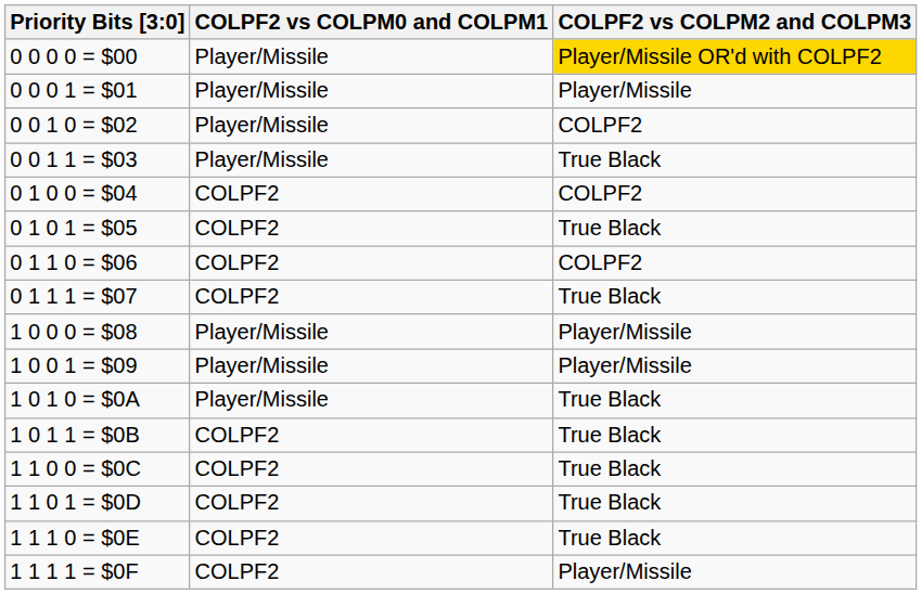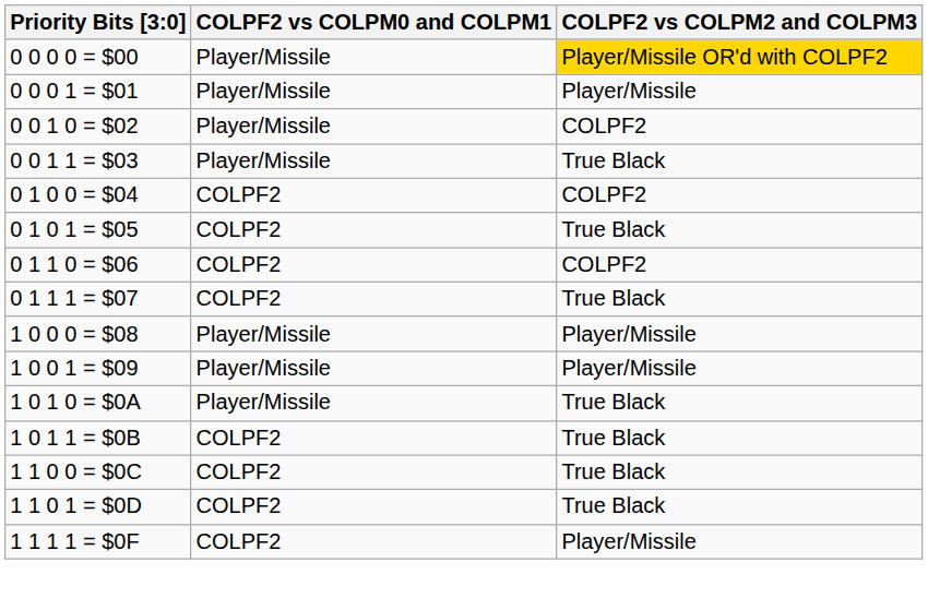- row: 1 1 1 0 = $0E | COLPF2 | True Black
